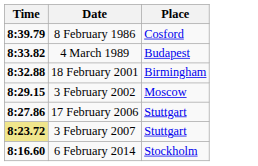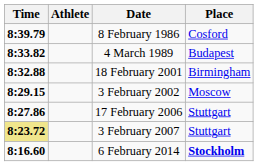+ column: Athlete
6 February 2014 | Place: normal -> bold
